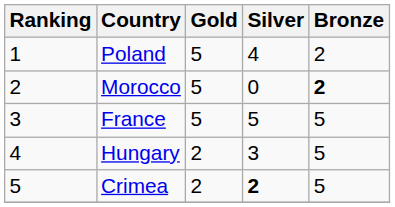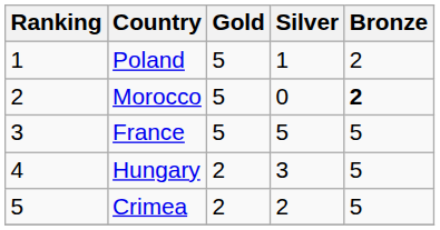Poland | Silver: 4 -> 1
Crimea | Silver: bold -> normal
